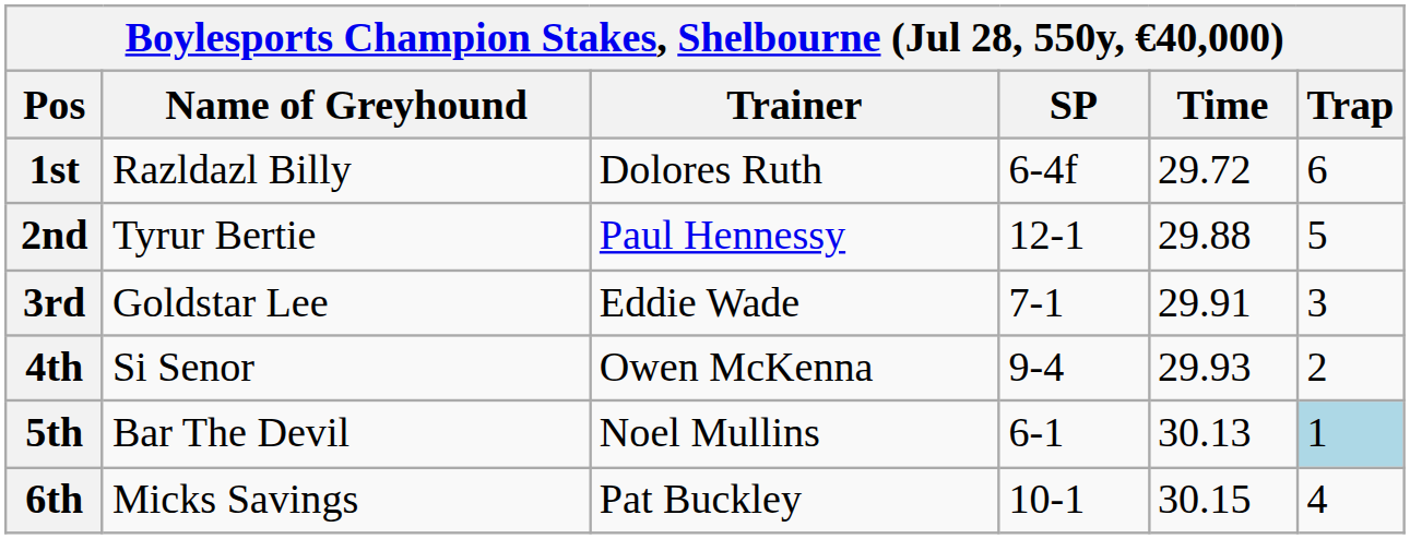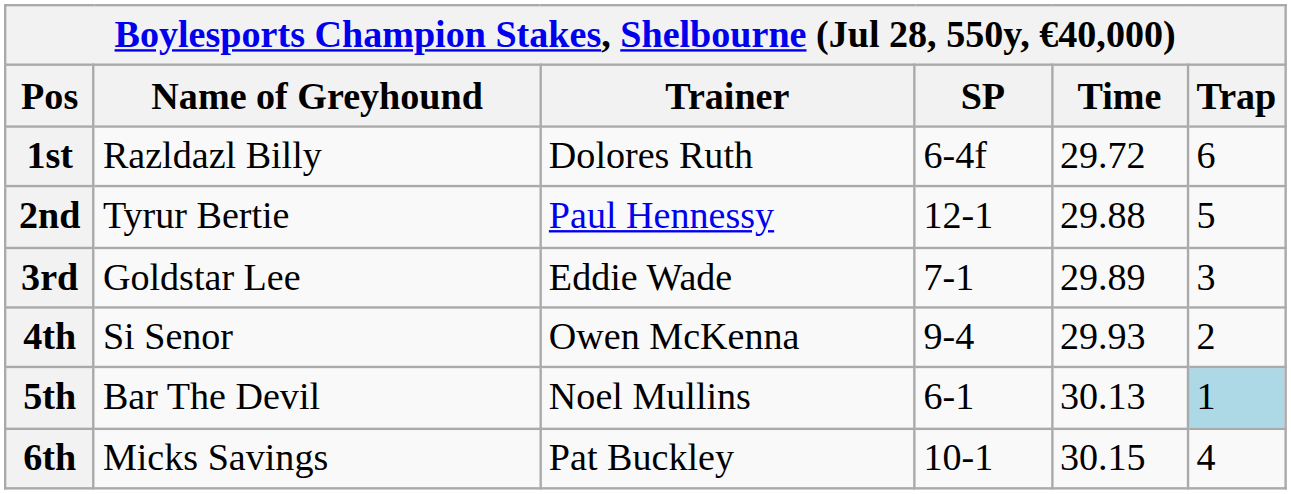3rd | Time: 29.91 -> 29.89
